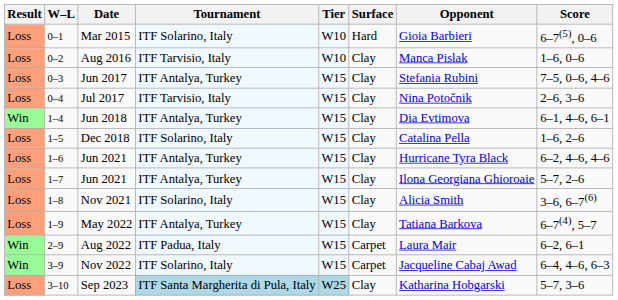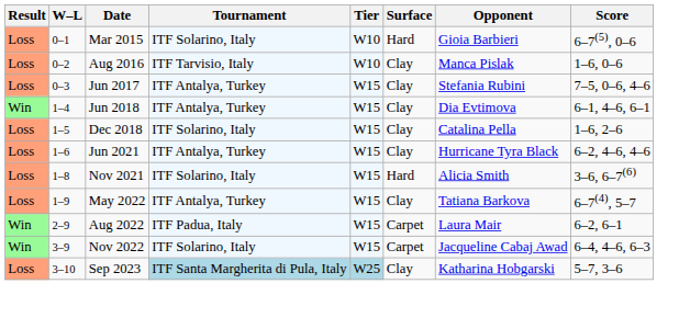- row: Loss | 0–4 | Jul 2017 | ITF Tarvisio, Italy | W15 | Clay | Nina Potočnik | 2–6, 3–6
- row: Loss | 1–7 | Jun 2021 | ITF Antalya, Turkey | W15 | Clay | Ilona Georgiana Ghioroaie | 5–7, 2–6
Nov 2021 | Surface: Clay -> Hard
